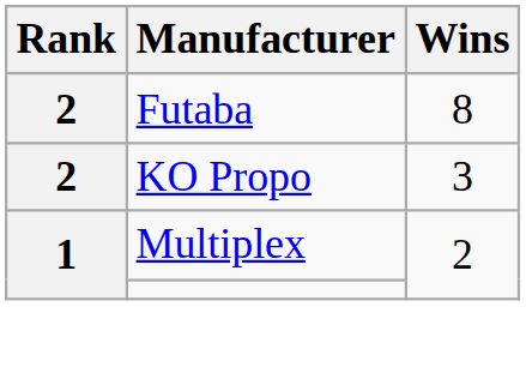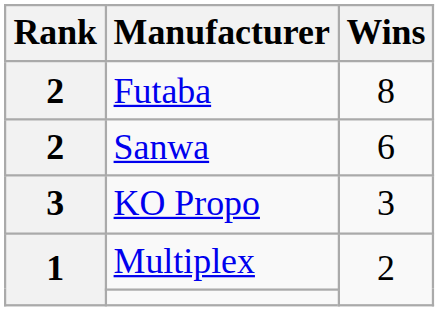+ row: 2 | Sanwa | 6
KO Propo | Rank: 2 -> 3
